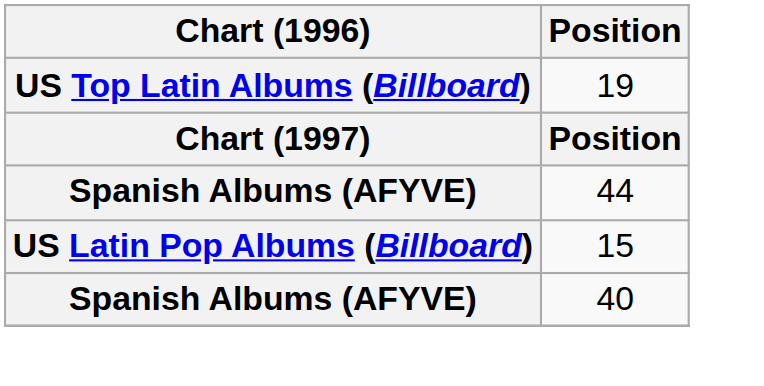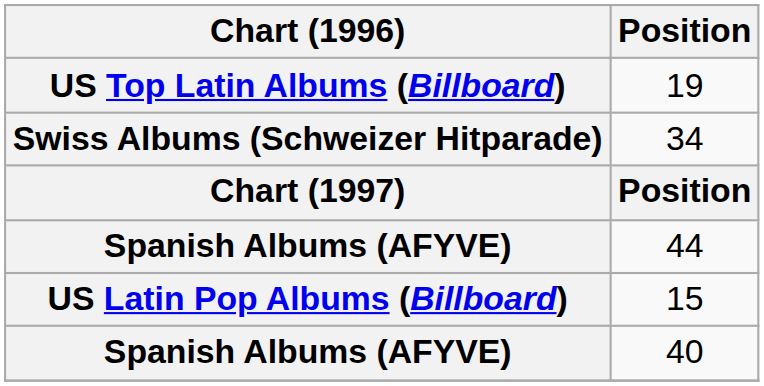+ row: Swiss Albums (Schweizer Hitparade) | 34
